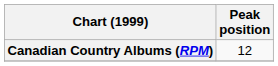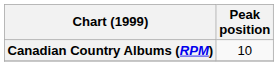Canadian Country Albums (RPM) | Peak position: 12 -> 10
